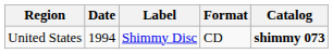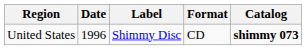United States | Date: 1994 -> 1996
